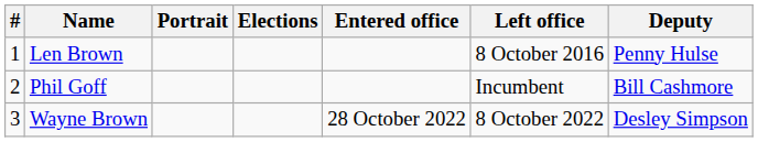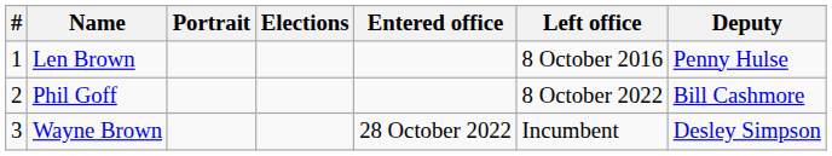Phil Goff | Left office: Incumbent -> 8 October 2022
Wayne Brown | Left office: 8 October 2022 -> Incumbent
